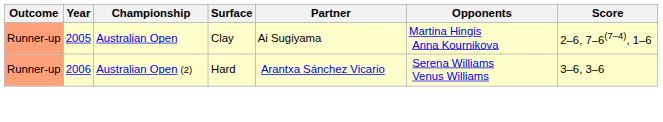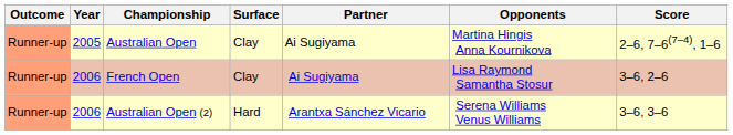+ row: Runner-up | 2006 | French Open | Clay | Ai Sugiyama | Lisa Raymond Samantha Stosur | 3–6, 2–6
